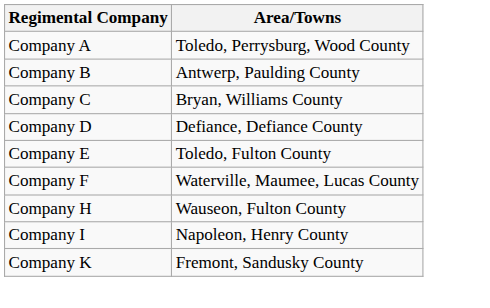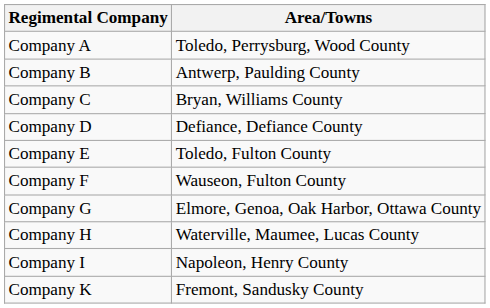Company F | Area/Towns: Waterville, Maumee, Lucas County -> Wauseon, Fulton County
+ row: Company G | Elmore, Genoa, Oak Harbor, Ottawa County
Company H | Area/Towns: Wauseon, Fulton County -> Waterville, Maumee, Lucas County
